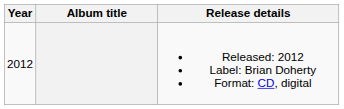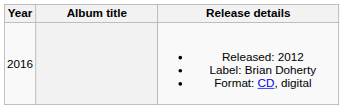Released: 2012 Label: Brian Doherty Format: CD, digital | Year: 2012 -> 2016
